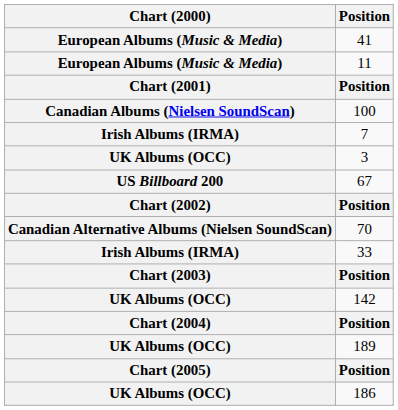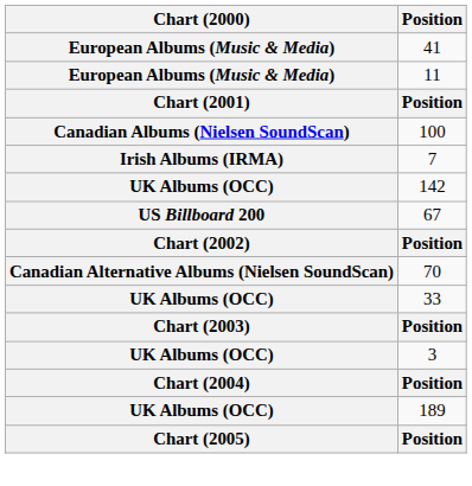rows swapped: 3 <-> 142
33 | Chart (2000): Irish Albums (IRMA) -> UK Albums (OCC)
- row: UK Albums (OCC) | 186
